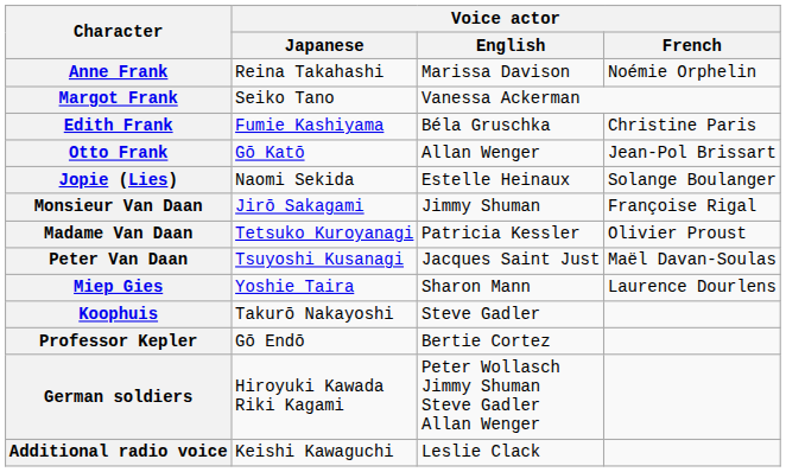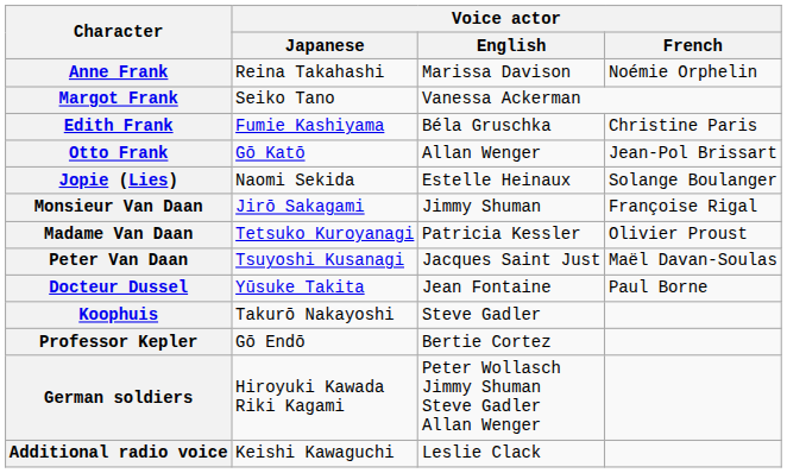- row: Miep Gies | Yoshie Taira | Sharon Mann | Laurence Dourlens
+ row: Docteur Dussel | Yūsuke Takita | Jean Fontaine | Paul Borne
